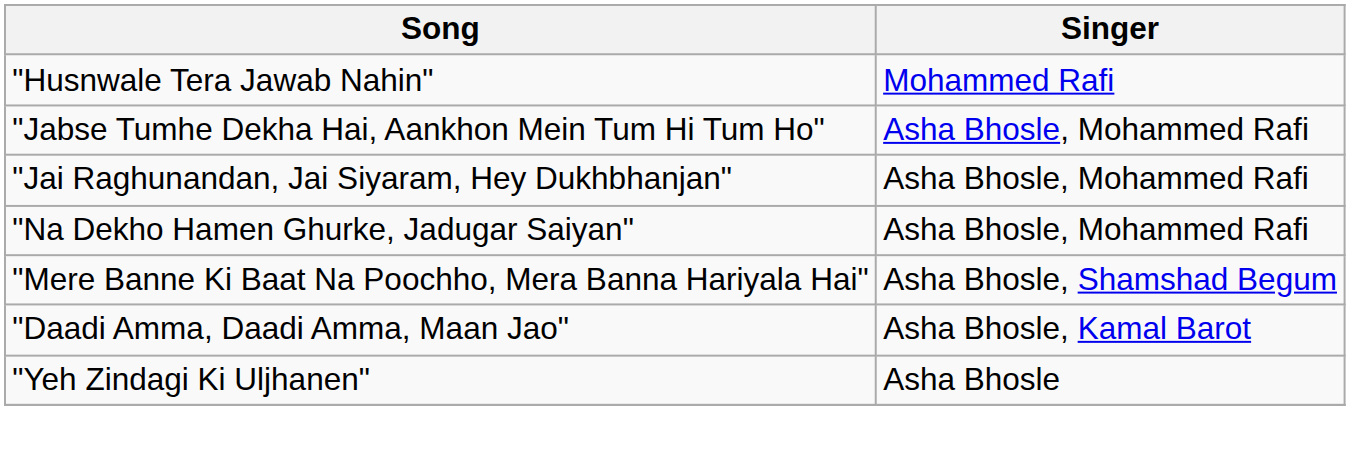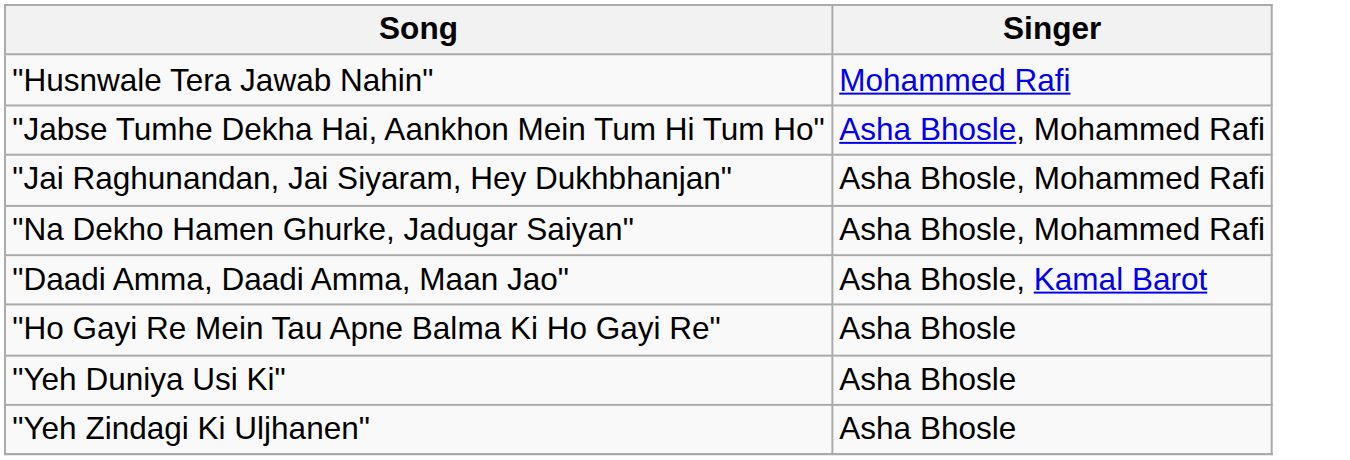- row: "Mere Banne Ki Baat Na Poochho, Mera Banna Hariyala Hai" | Asha Bhosle, Shamshad Begum
+ row: "Ho Gayi Re Mein Tau Apne Balma Ki Ho Gayi Re" | Asha Bhosle
+ row: "Yeh Duniya Usi Ki" | Asha Bhosle
